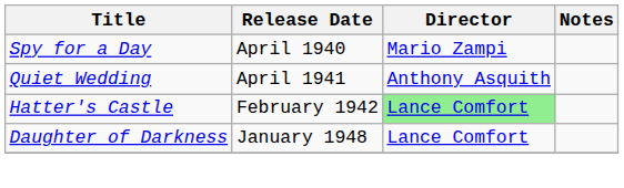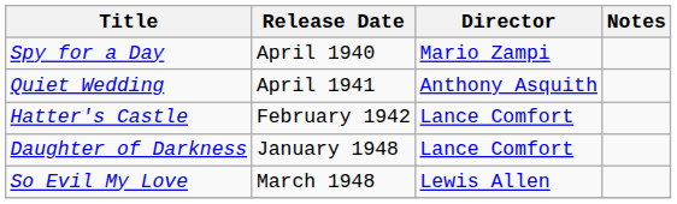Hatter's Castle | Director: lightgreen background -> no background
+ row: So Evil My Love | March 1948 | Lewis Allen
